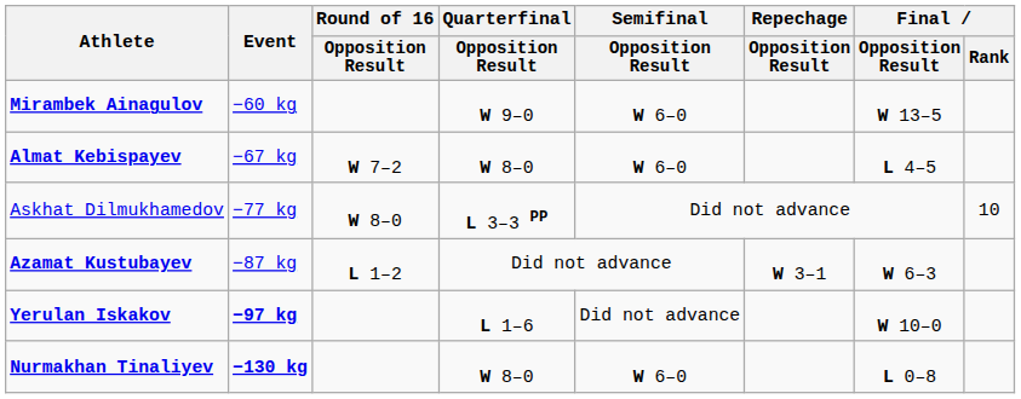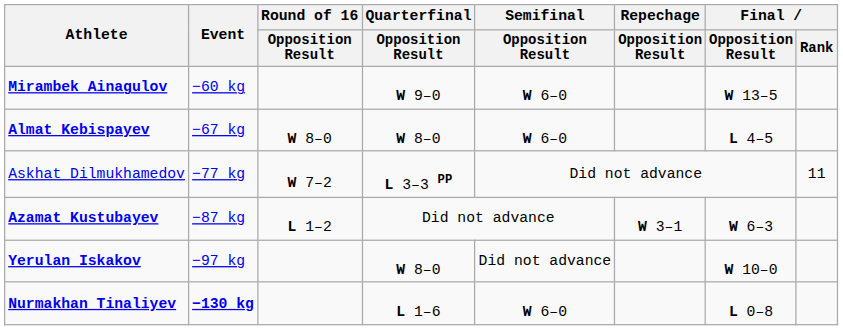Almat Kebispayev | Round of 16 / Opposition Result: W 7–2 -> W 8–0
Askhat Dilmukhamedov | Round of 16 / Opposition Result: W 8–0 -> W 7–2
Askhat Dilmukhamedov | Final / Rank: 10 -> 11
Yerulan Iskakov | Event: bold -> normal
Yerulan Iskakov | Quarterfinal / Opposition Result: L 1–6 -> W 8–0
Nurmakhan Tinaliyev | Quarterfinal / Opposition Result: W 8–0 -> L 1–6
